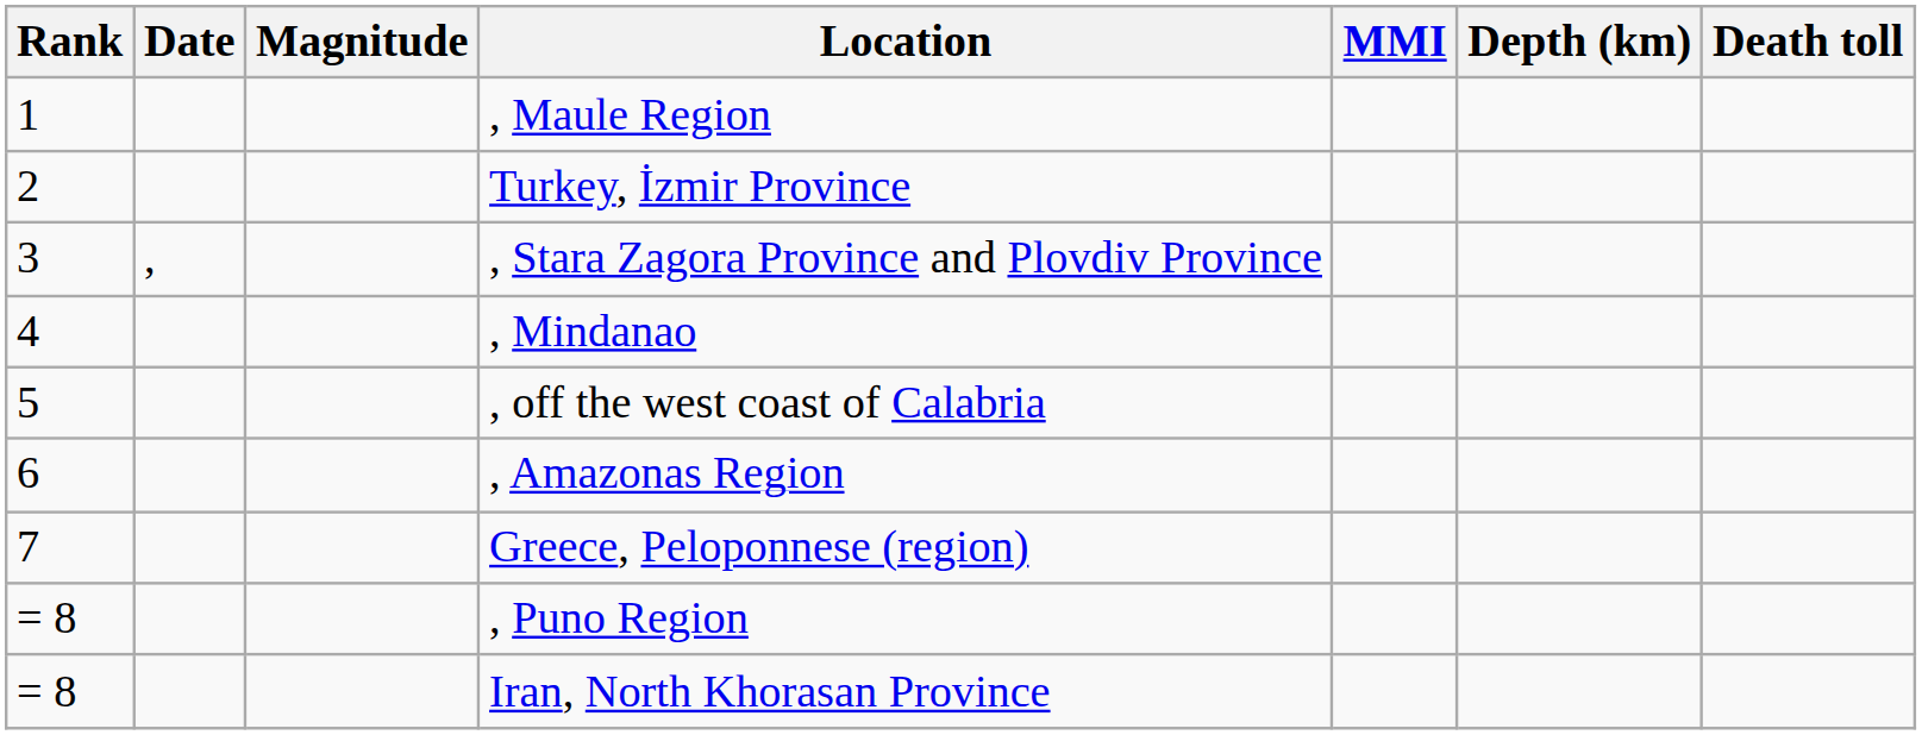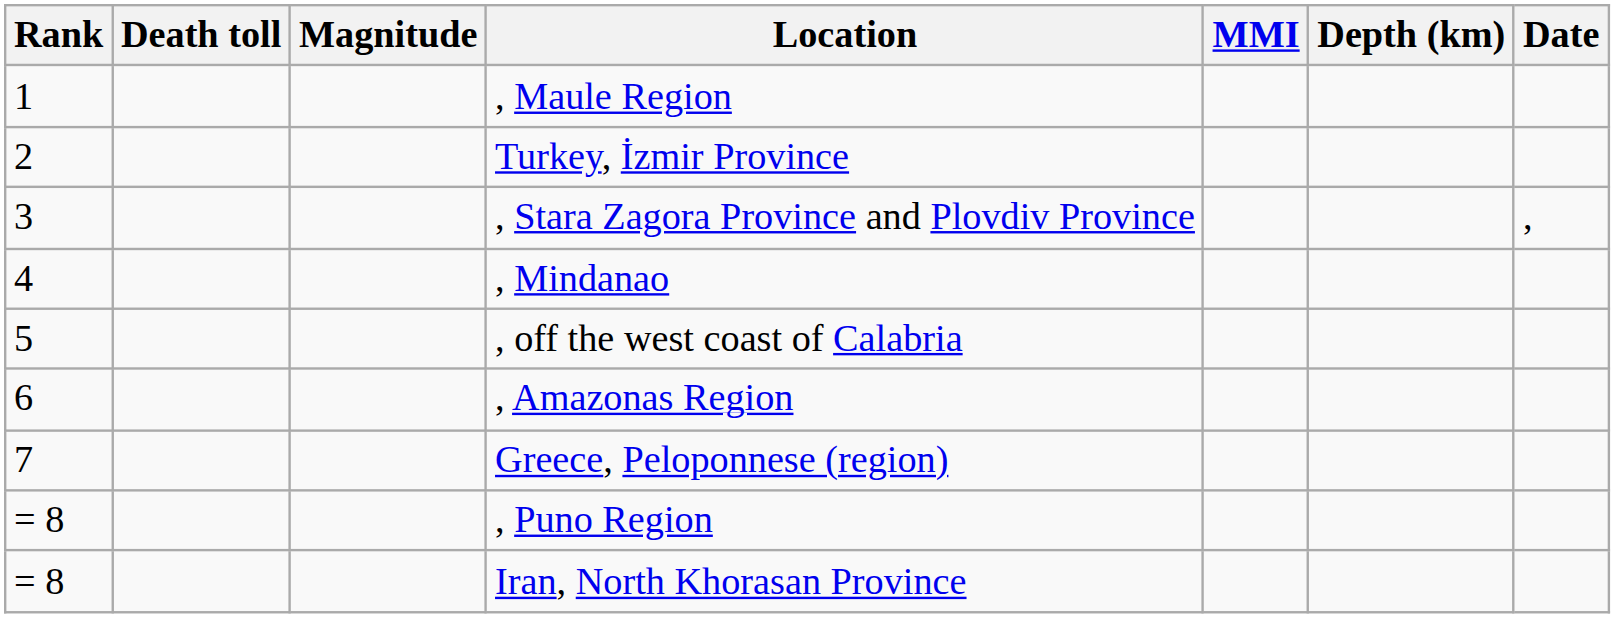columns swapped: Death toll <-> Date
